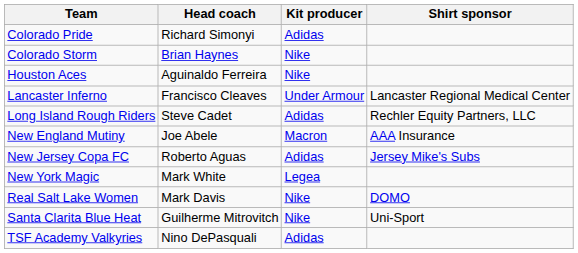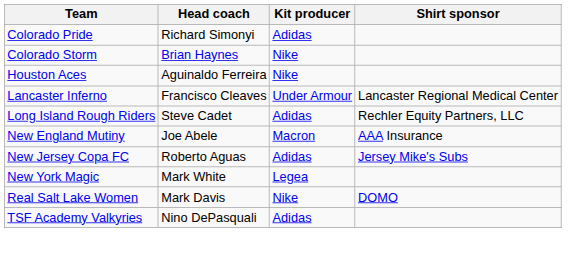- row: Santa Clarita Blue Heat | Guilherme Mitrovitch | Nike | Uni-Sport
